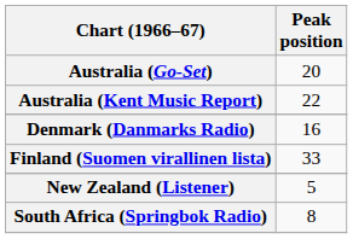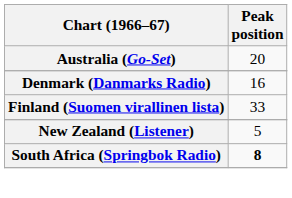- row: Australia (Kent Music Report) | 22
South Africa (Springbok Radio) | Peak position: normal -> bold
